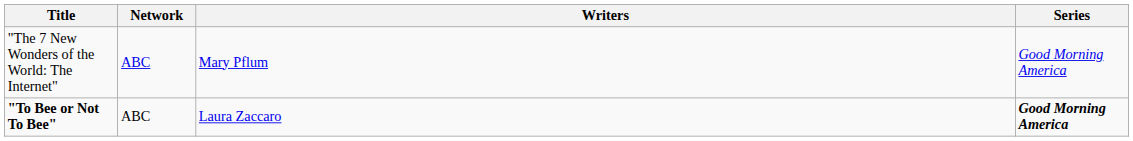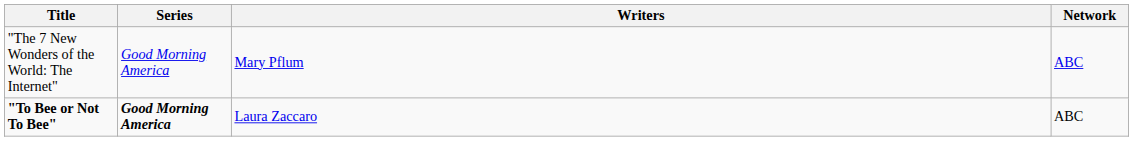columns swapped: Series <-> Network
